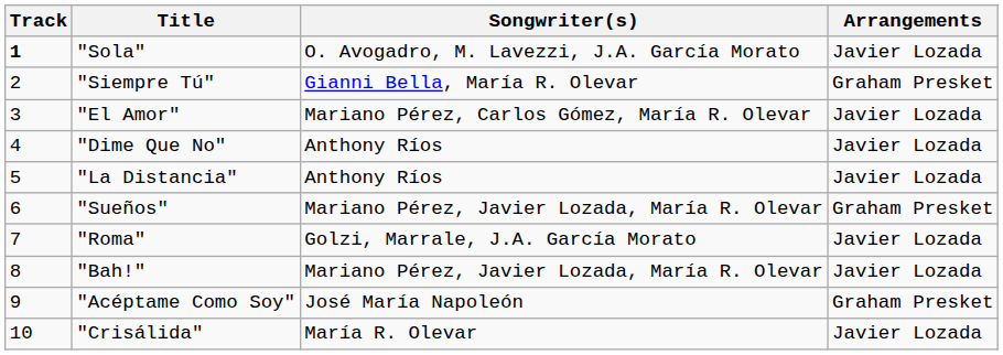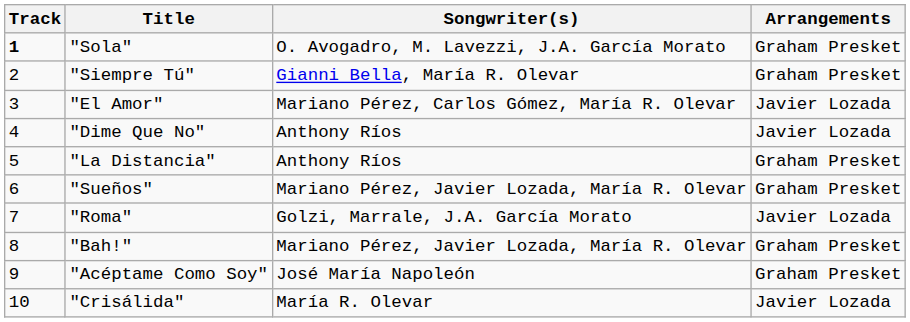"Sola" | Arrangements: Javier Lozada -> Graham Presket
"La Distancia" | Arrangements: Javier Lozada -> Graham Presket
"Bah!" | Arrangements: Javier Lozada -> Graham Presket
